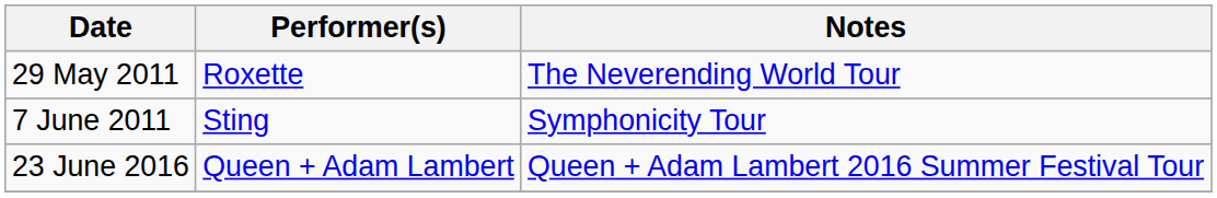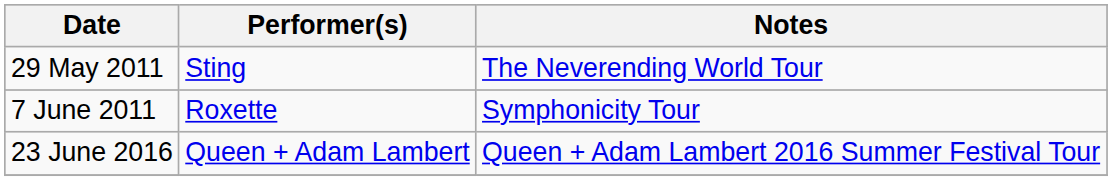29 May 2011 | Performer(s): Roxette -> Sting
7 June 2011 | Performer(s): Sting -> Roxette
